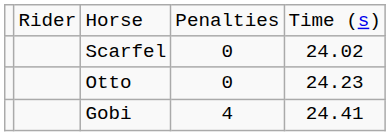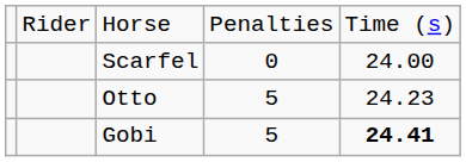Scarfel | column 5: 24.02 -> 24.00
Otto | column 4: 0 -> 5
Gobi | column 4: 4 -> 5
Gobi | column 5: normal -> bold
